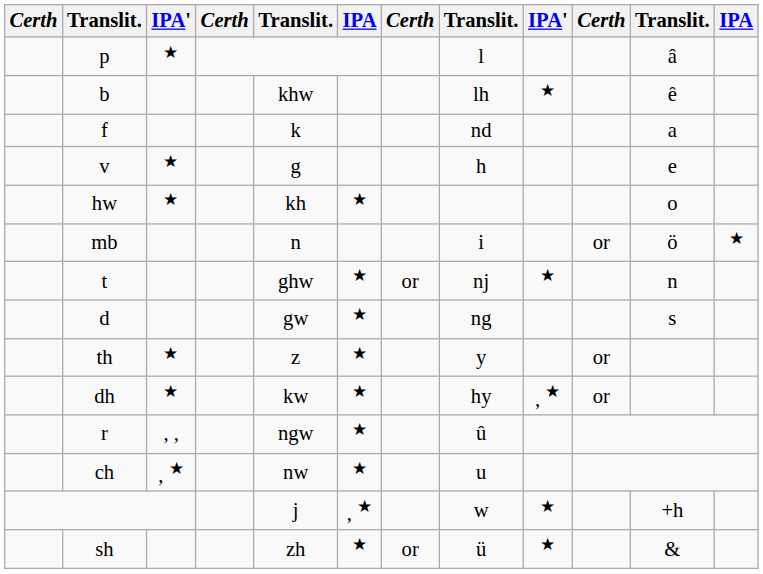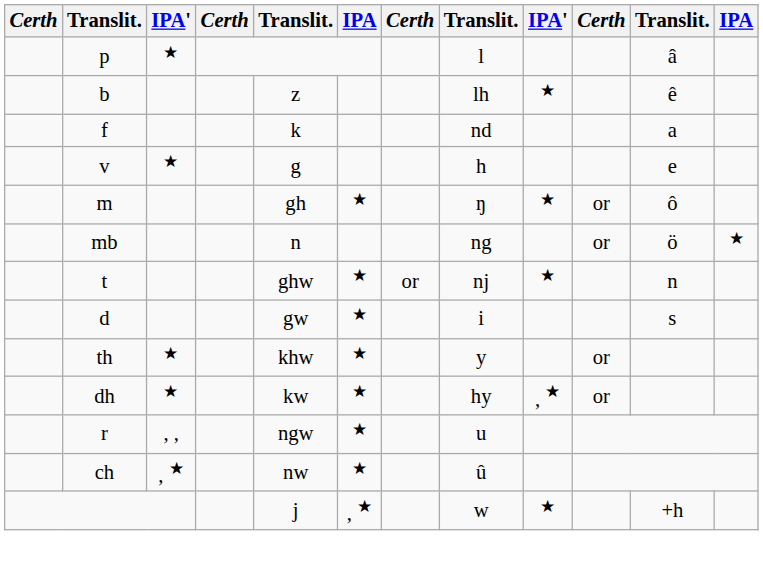b | column 5: khw -> z
- row: hw | ★ | kh | ★ | o
+ row: m | gh | ★ | ŋ | ★ | or | ô
mb | column 8: i -> ng
d | column 8: ng -> i
th | column 5: z -> khw
r | column 8: û -> u
ch | column 8: u -> û
- row: sh | zh | ★ | or | ü | ★ | &
